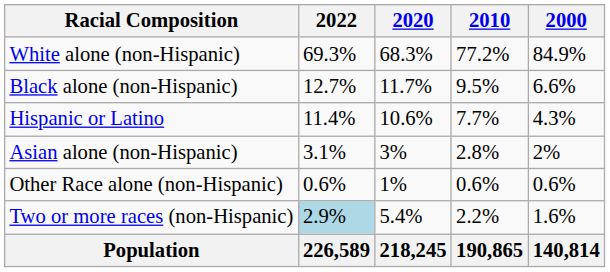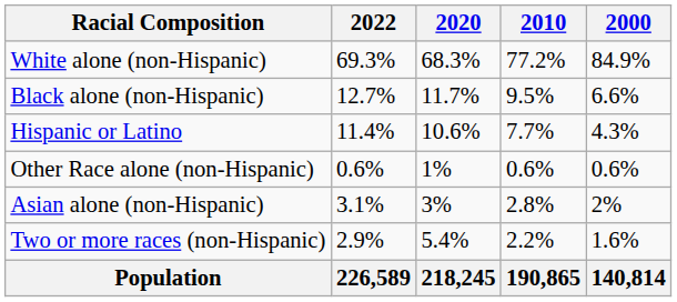rows swapped: Asian alone (non-Hispanic) <-> Other Race alone (non-Hispanic)
Two or more races (non-Hispanic) | 2022: lightblue background -> no background
